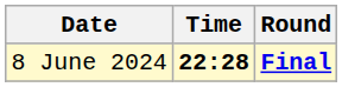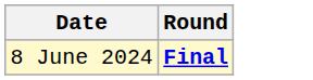- column: Time | 22:28
